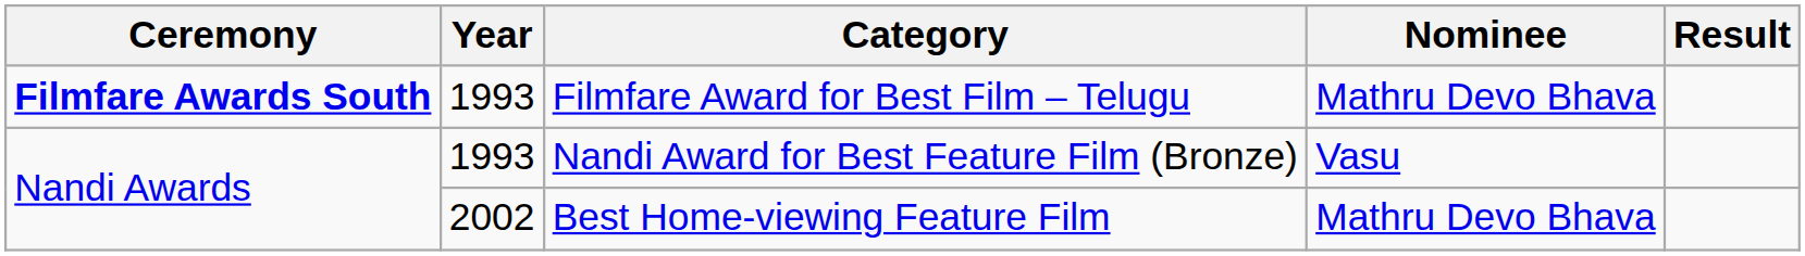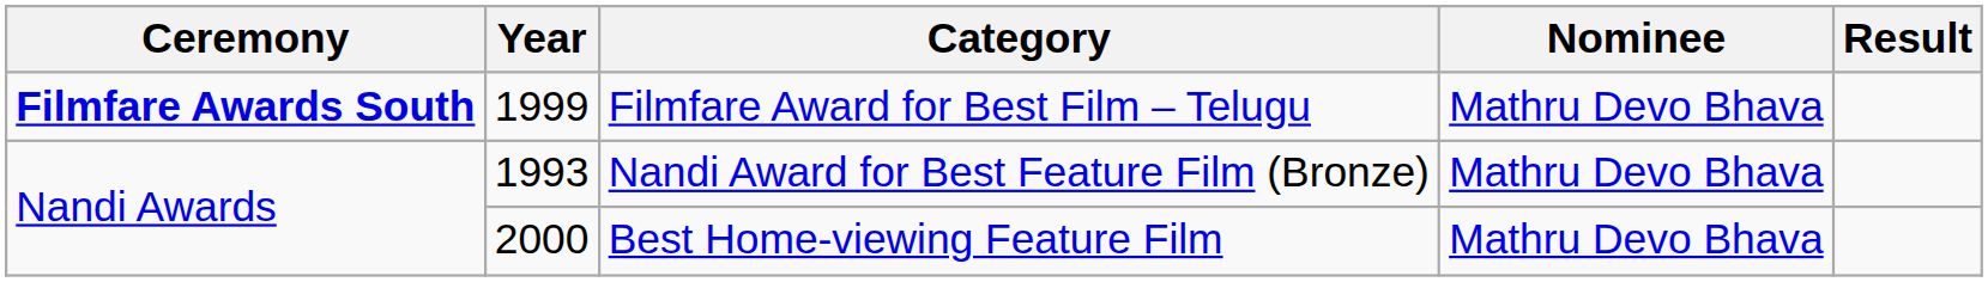Filmfare Award for Best Film – Telugu | Year: 1993 -> 1999
Nandi Award for Best Feature Film (Bronze) | Nominee: Vasu -> Mathru Devo Bhava
Best Home-viewing Feature Film | Year: 2002 -> 2000
